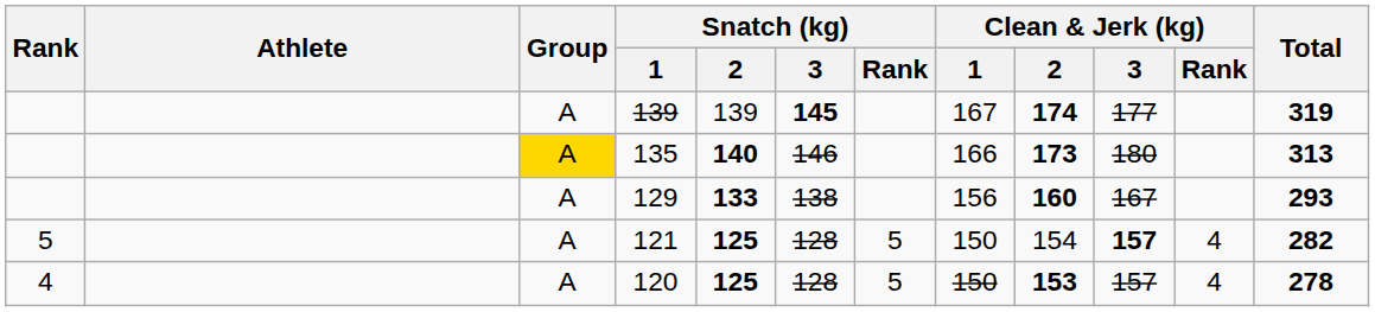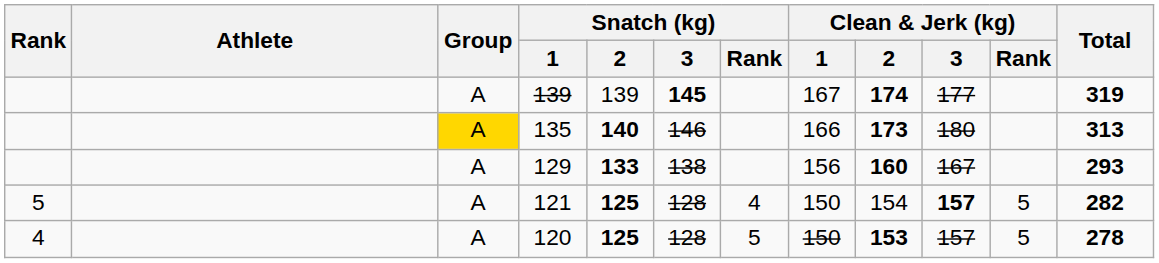121 | Snatch (kg) / Rank: 5 -> 4
121 | Clean & Jerk (kg) / Rank: 4 -> 5
120 | Clean & Jerk (kg) / Rank: 4 -> 5
